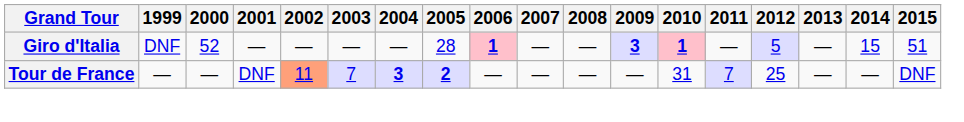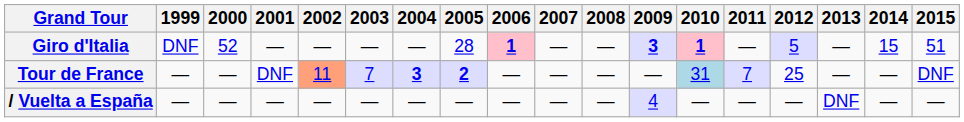Tour de France | 2010: no background -> lightblue background
+ row: / Vuelta a España | — | — | — | — | — | — | — | — | — | — | 4 | — | — | — | DNF | — | —
